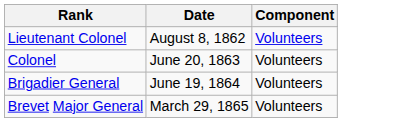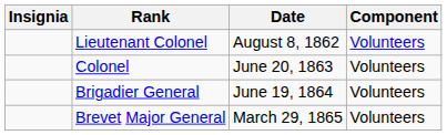+ column: Insignia
